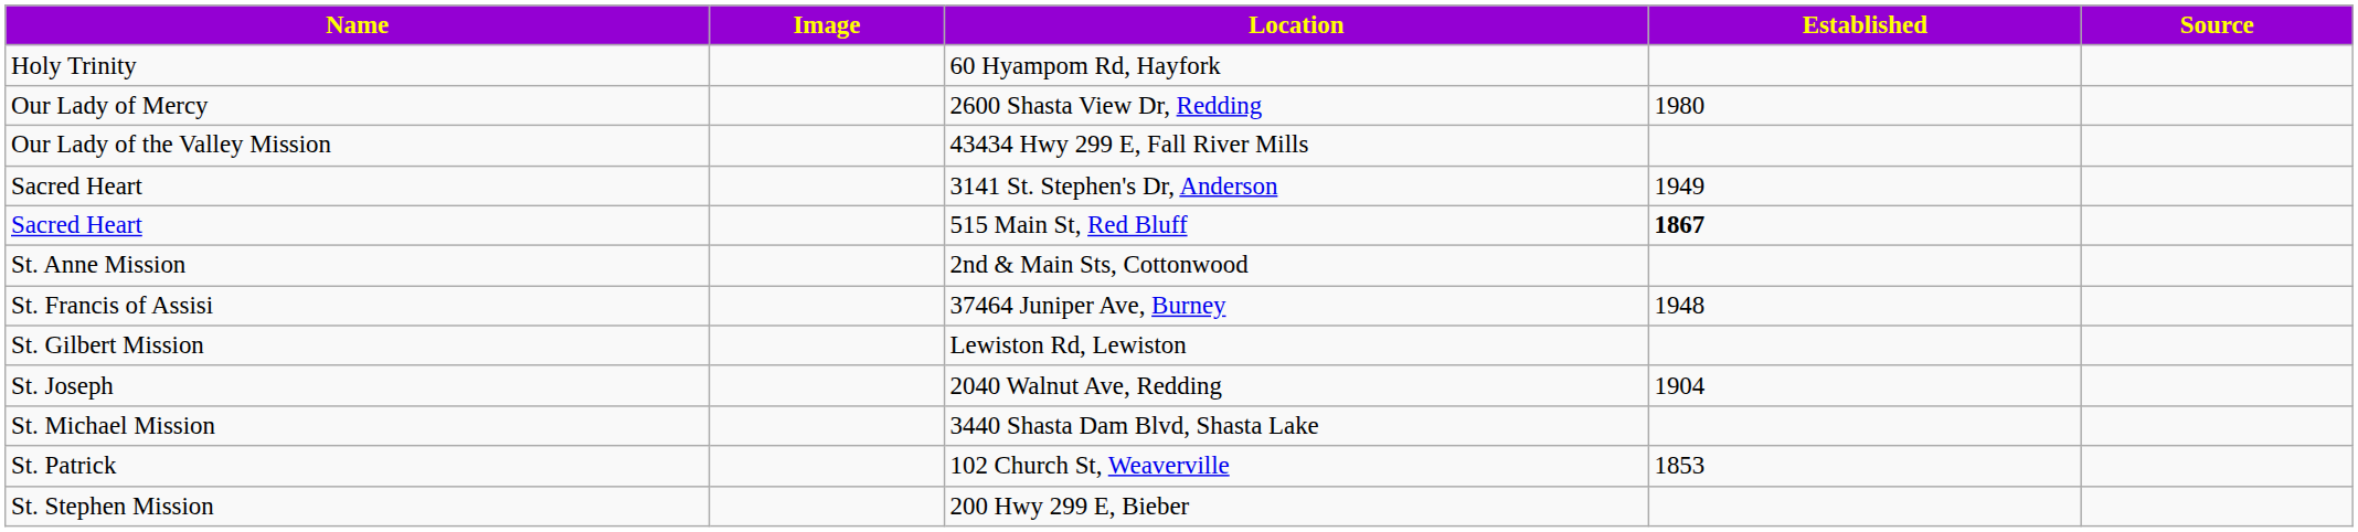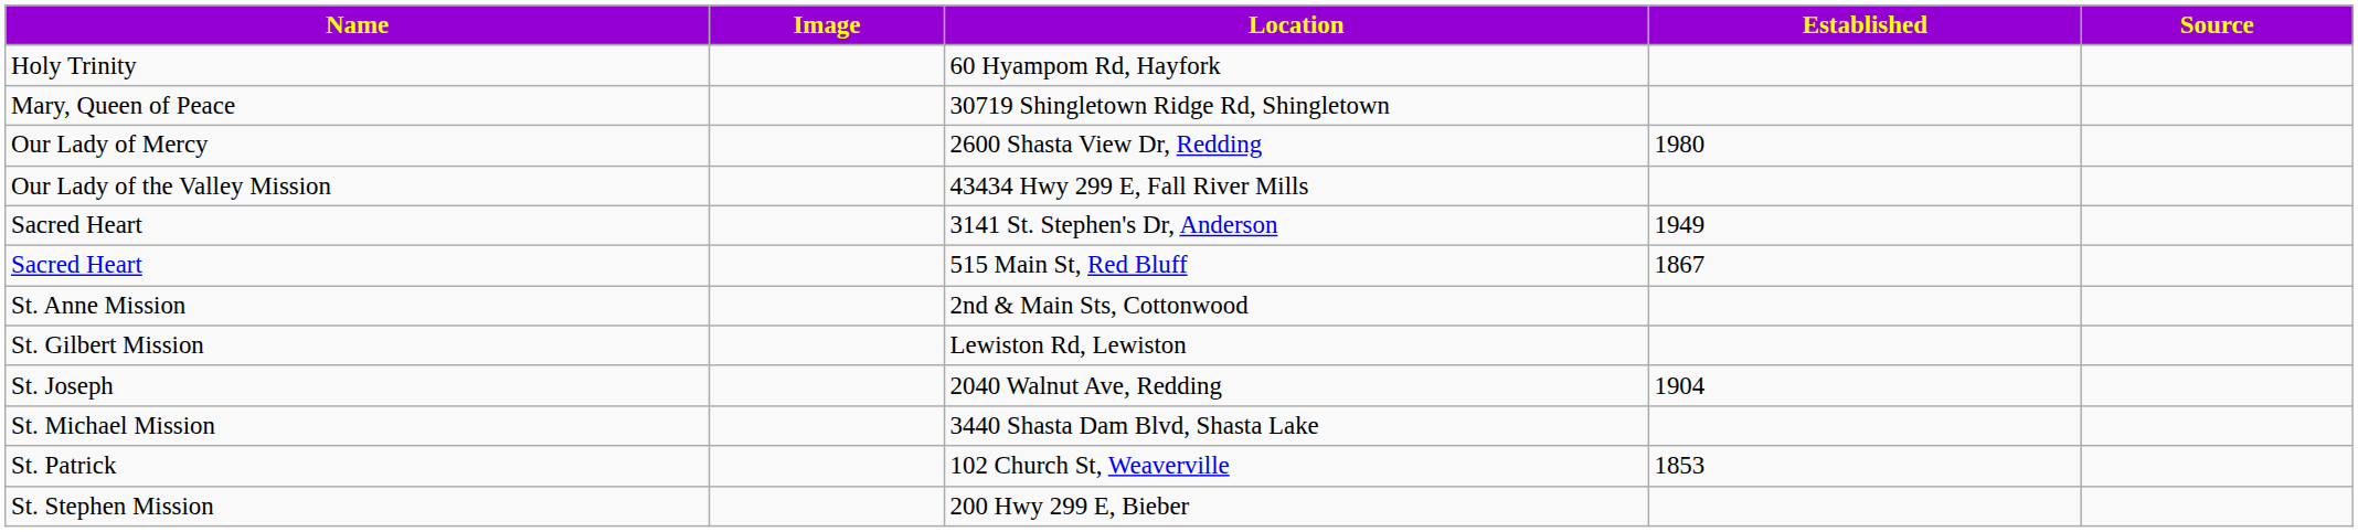+ row: Mary, Queen of Peace | 30719 Shingletown Ridge Rd, Shingletown
515 Main St, Red Bluff | Established: bold -> normal
- row: St. Francis of Assisi | 37464 Juniper Ave, Burney | 1948
